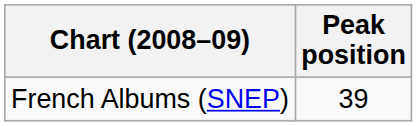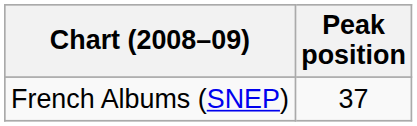French Albums (SNEP) | Peak position: 39 -> 37
